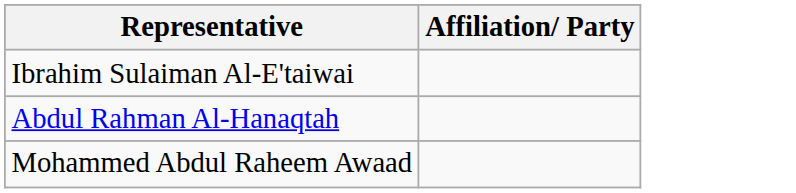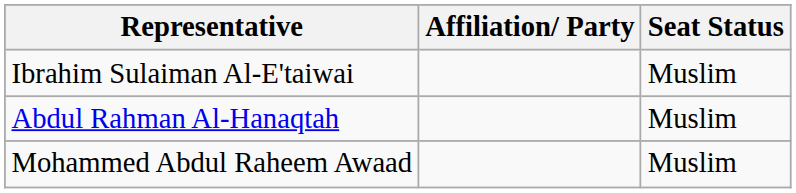+ column: Seat Status | Muslim | Muslim | Muslim
